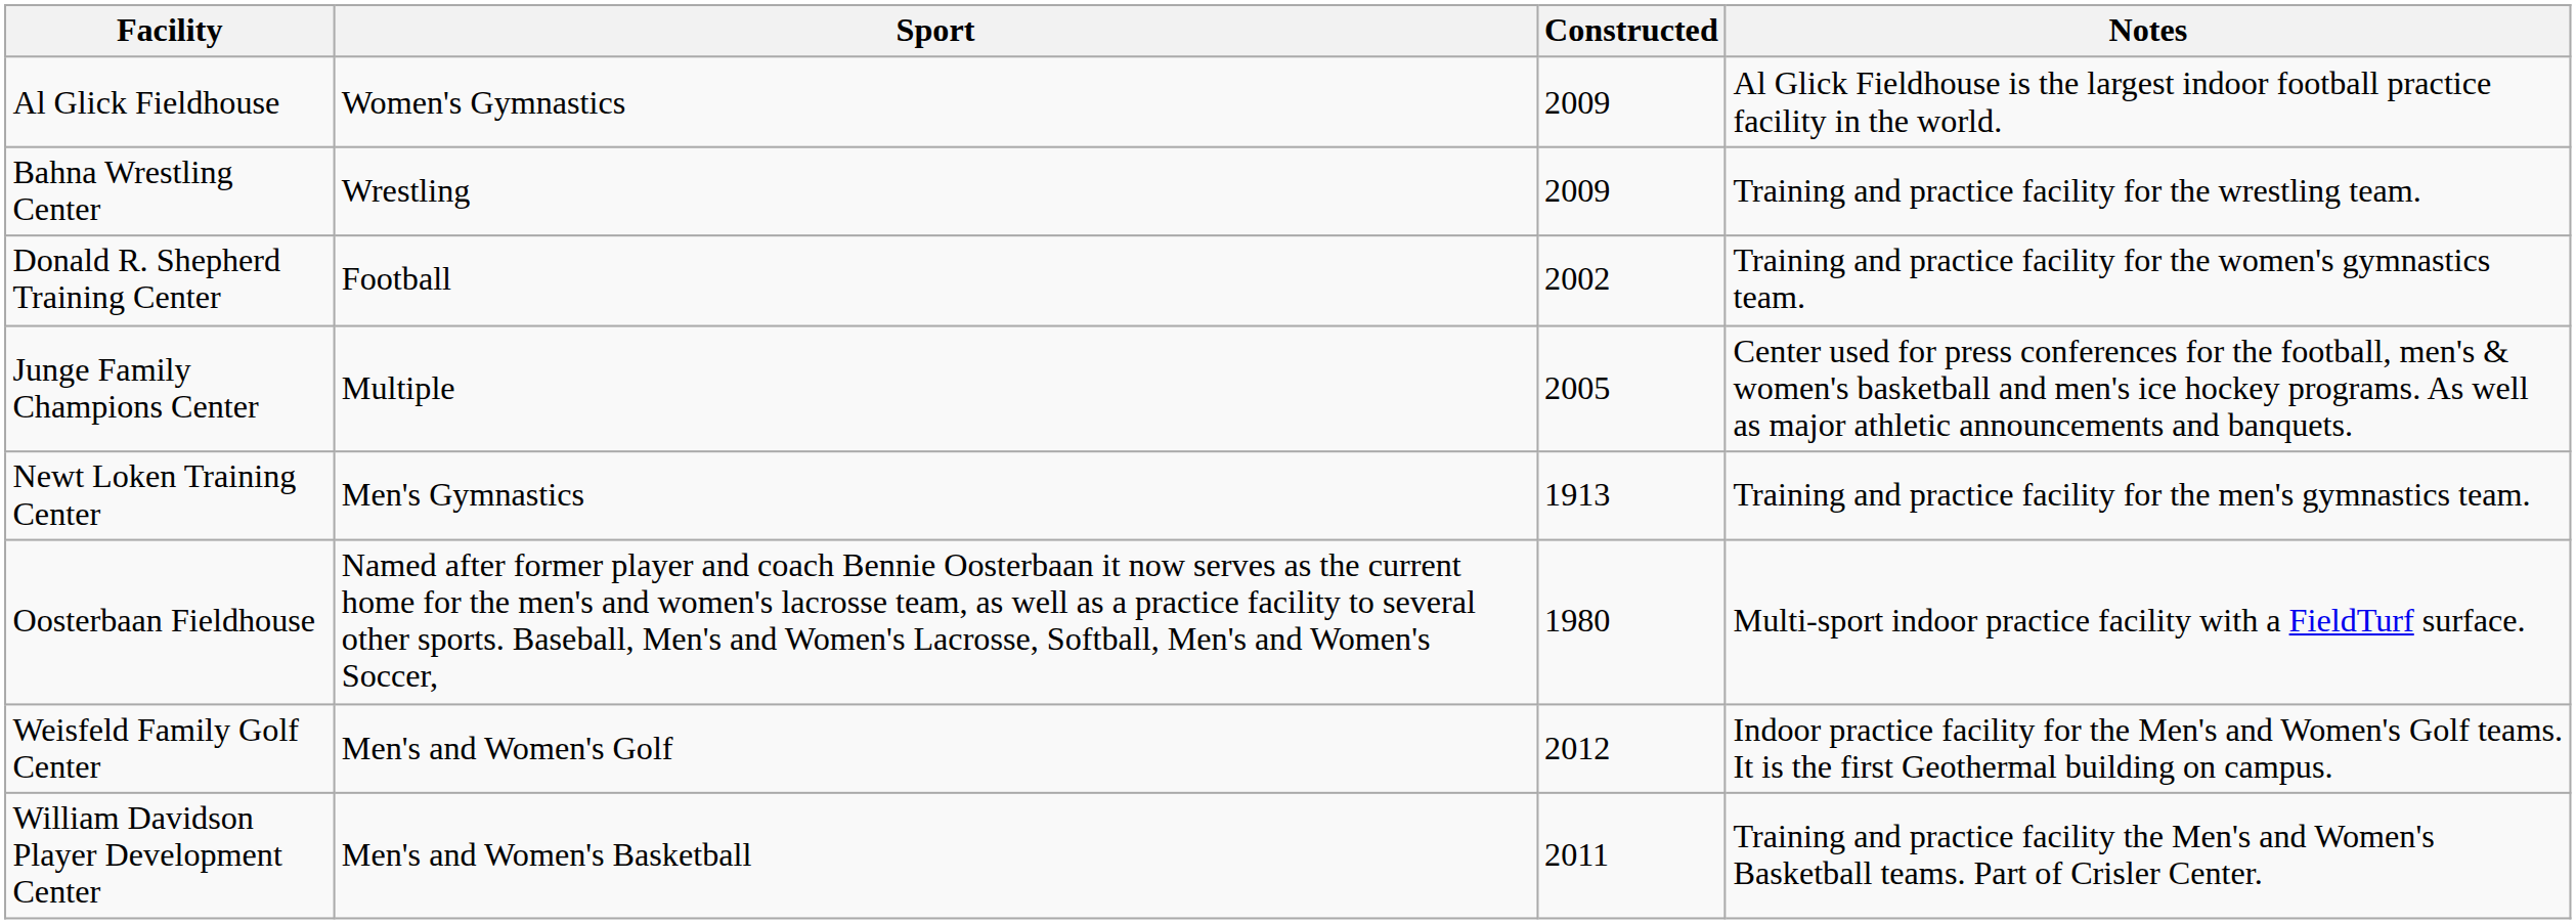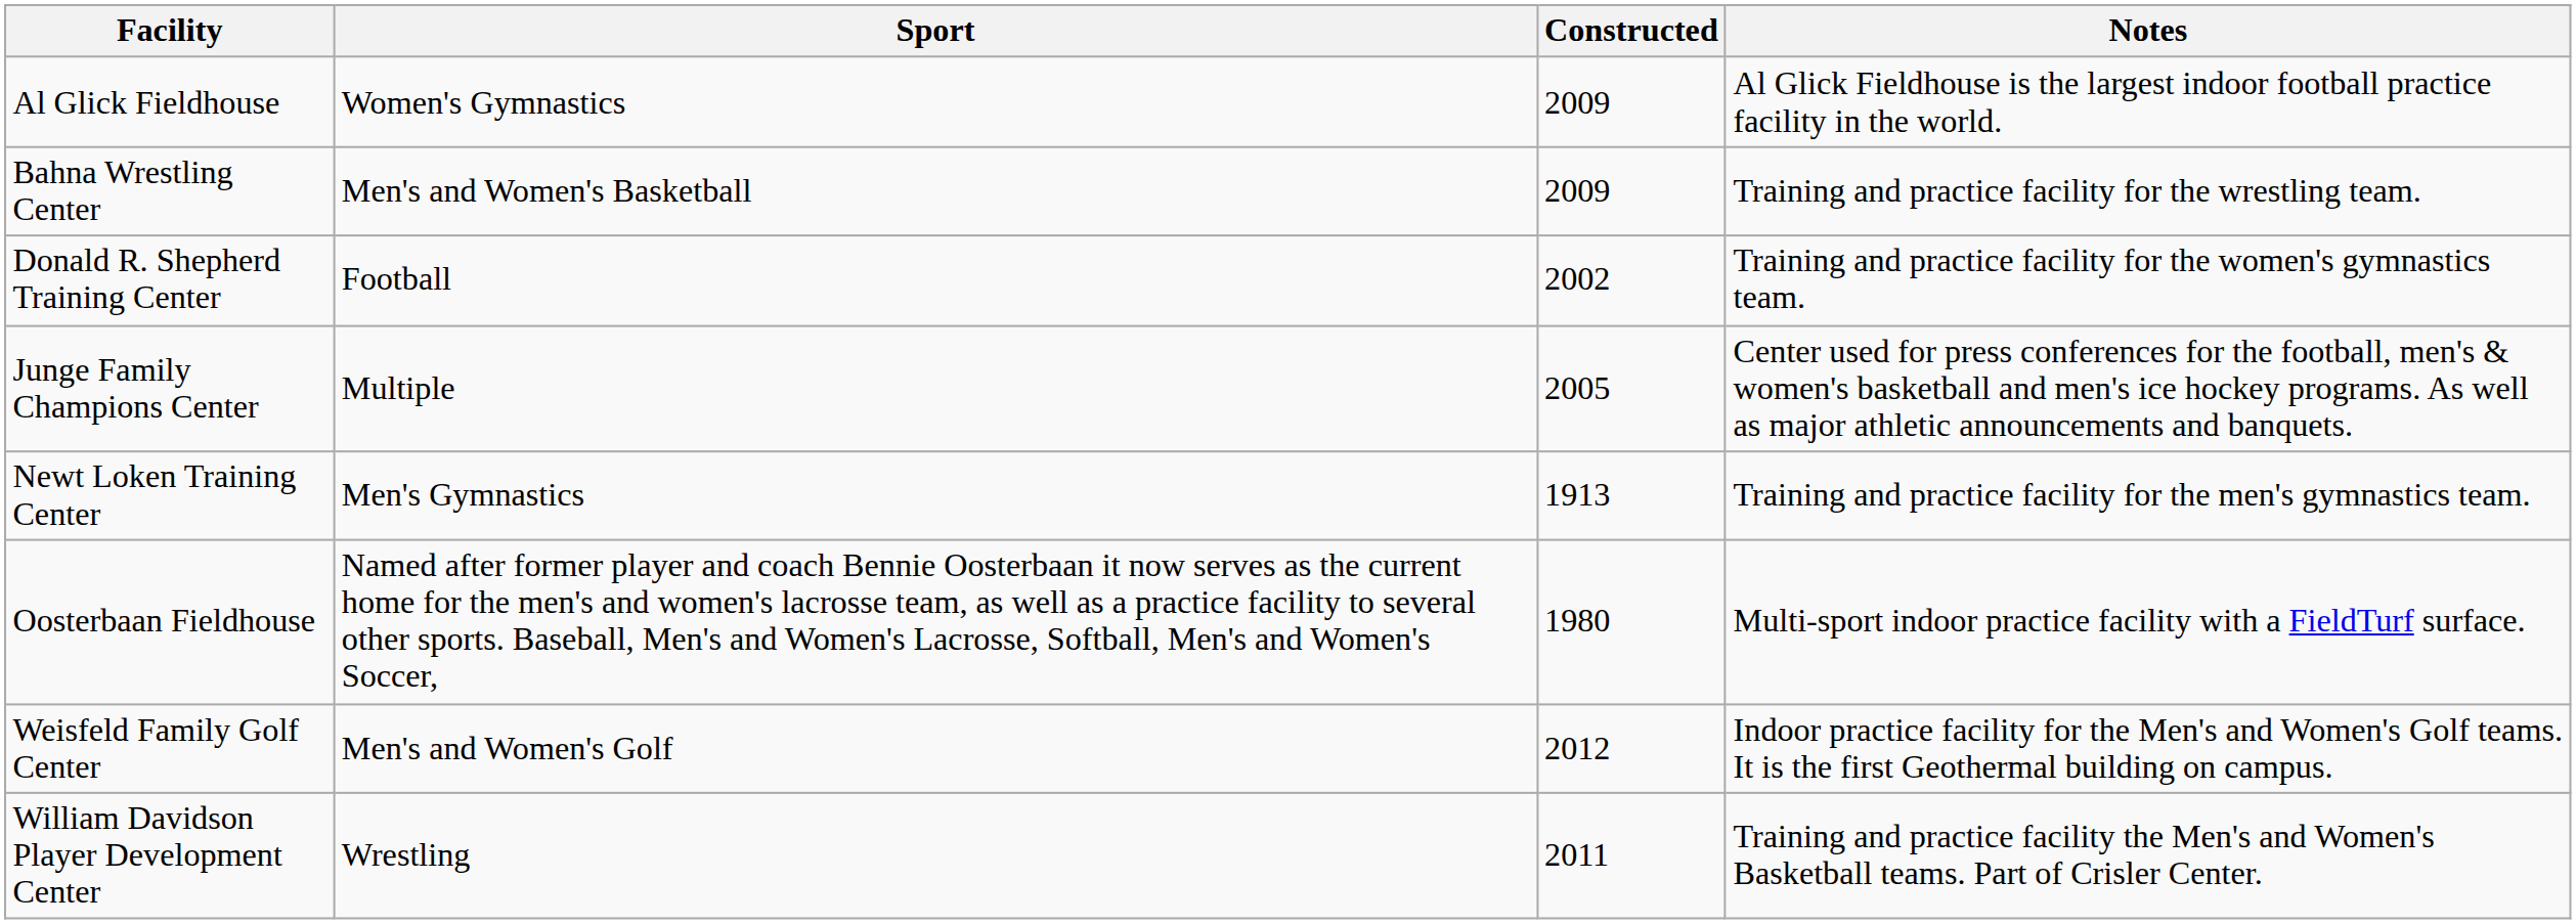Bahna Wrestling Center | Sport: Wrestling -> Men's and Women's Basketball
William Davidson Player Development Center | Sport: Men's and Women's Basketball -> Wrestling
